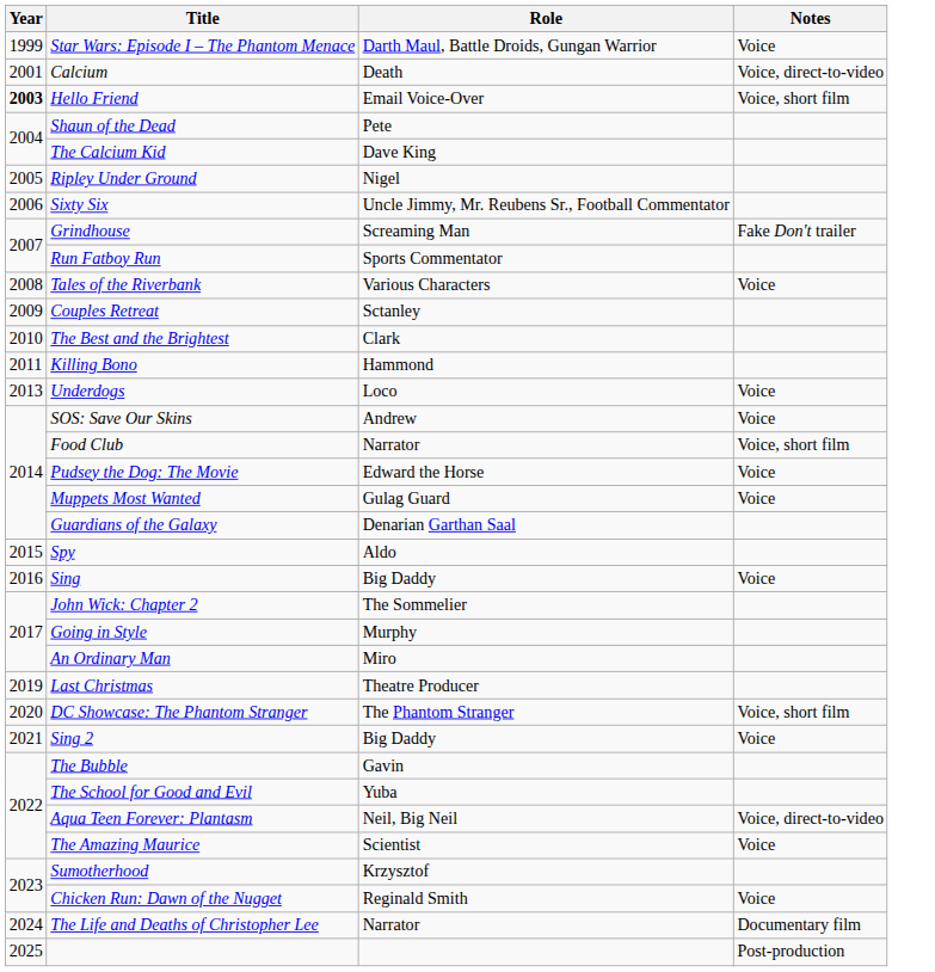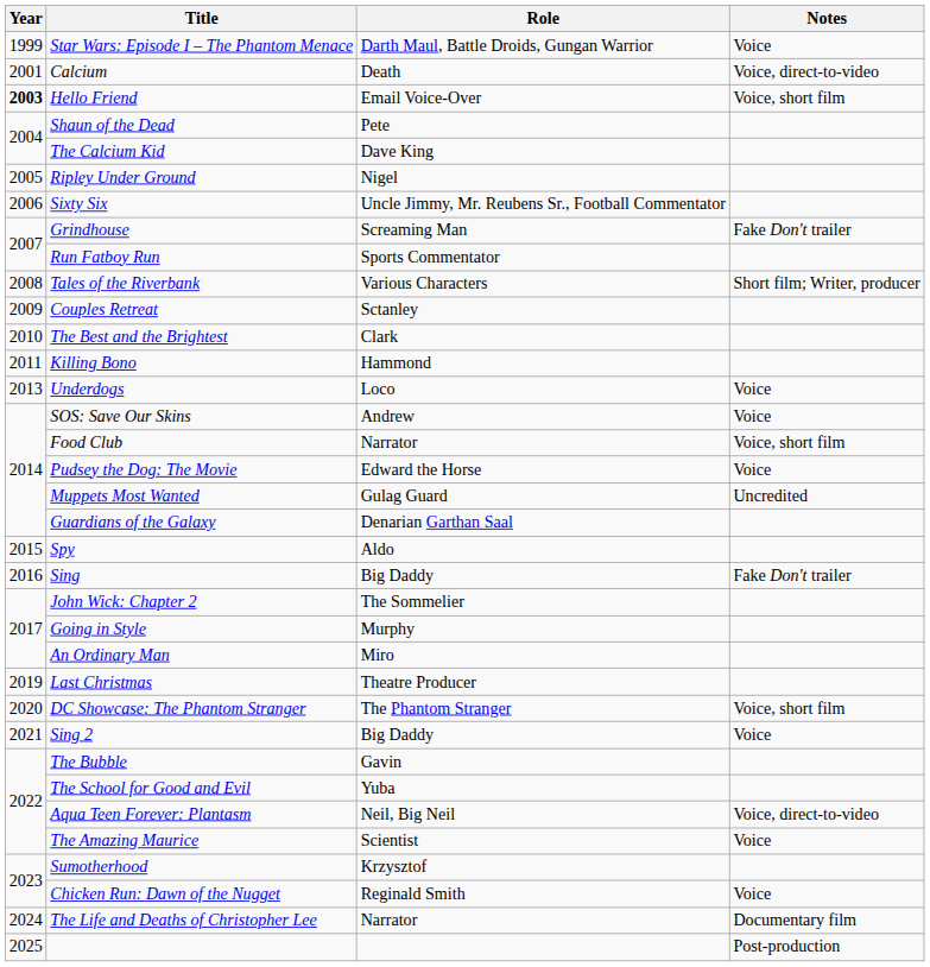Tales of the Riverbank | Notes: Voice -> Short film; Writer, producer
Muppets Most Wanted | Notes: Voice -> Uncredited
Sing | Notes: Voice -> Fake Don't trailer
